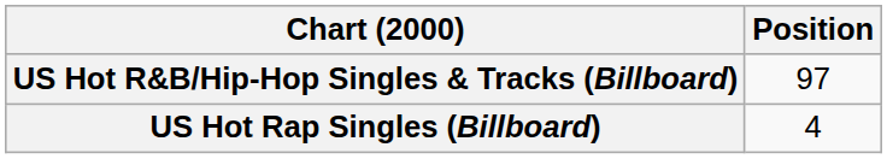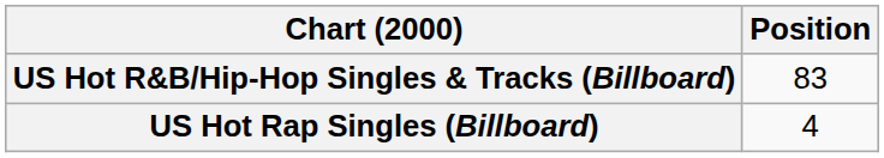US Hot R&B/Hip-Hop Singles & Tracks (Billboard) | Position: 97 -> 83
